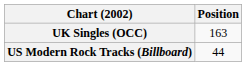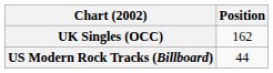UK Singles (OCC) | Position: 163 -> 162
